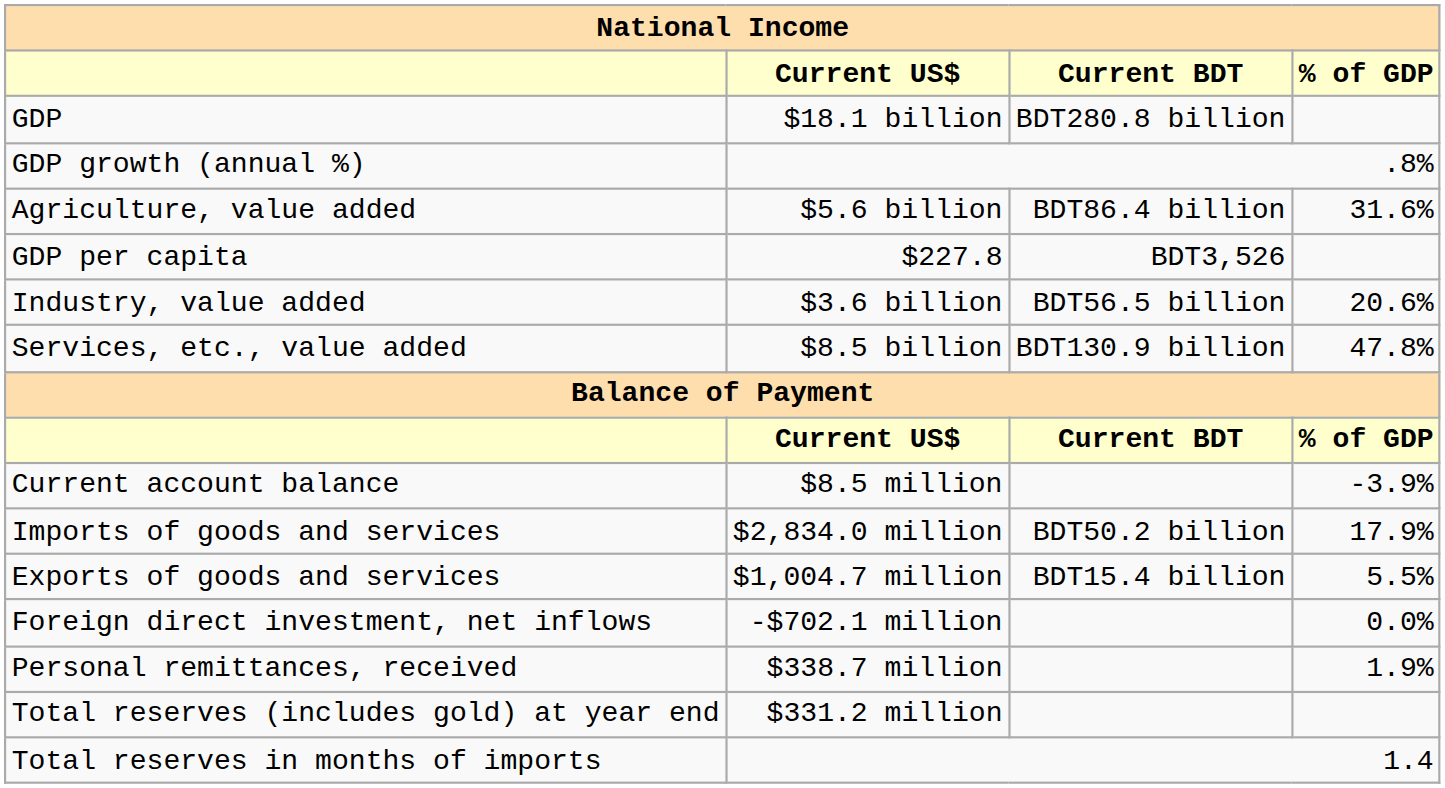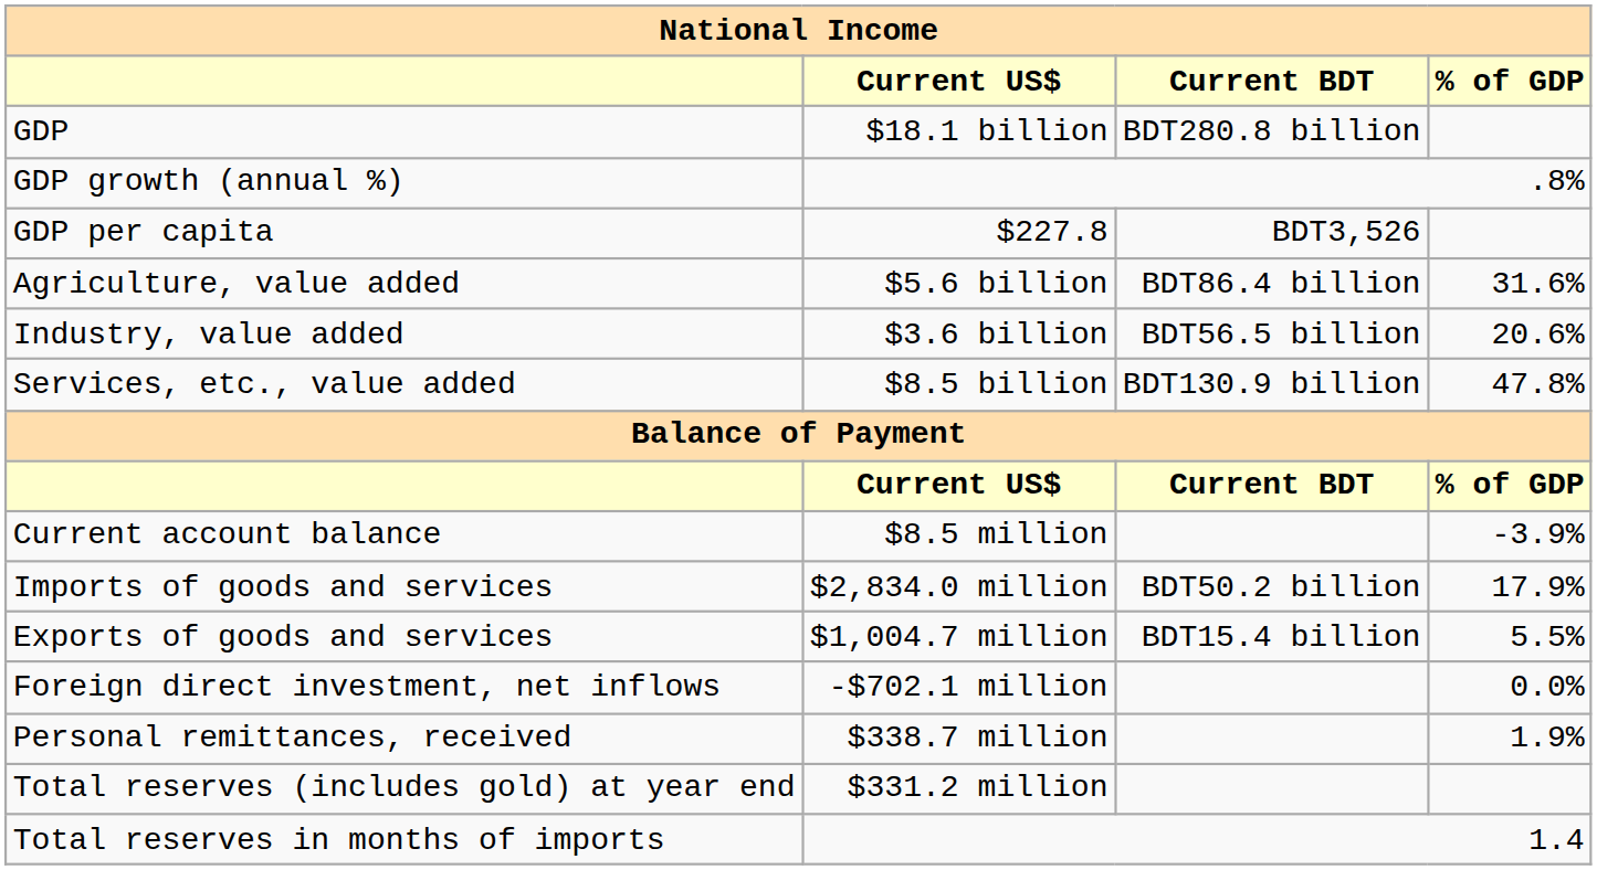rows swapped: GDP per capita <-> Agriculture, value added
